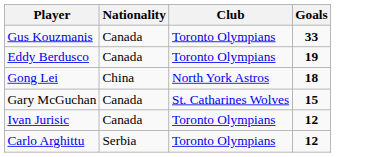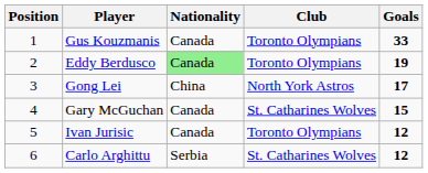+ column: Position | 1 | 2 | 3 | 4 | 5 | 6
Eddy Berdusco | Nationality: no background -> lightgreen background
Gong Lei | Goals: 18 -> 17
Carlo Arghittu | Club: Toronto Olympians -> St. Catharines Wolves
